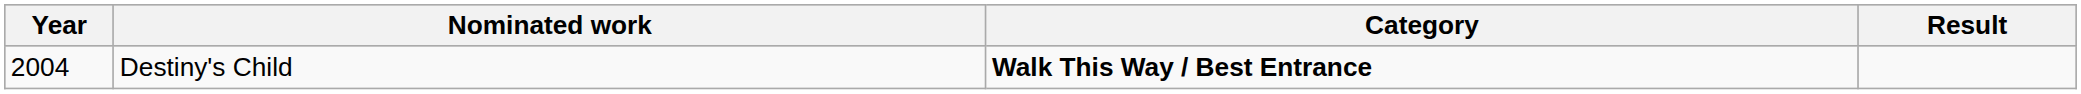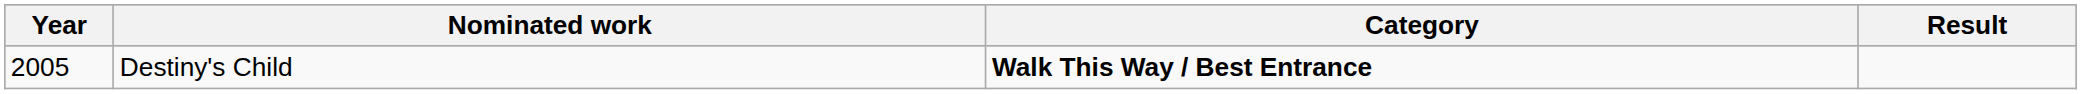Destiny's Child | Year: 2004 -> 2005
